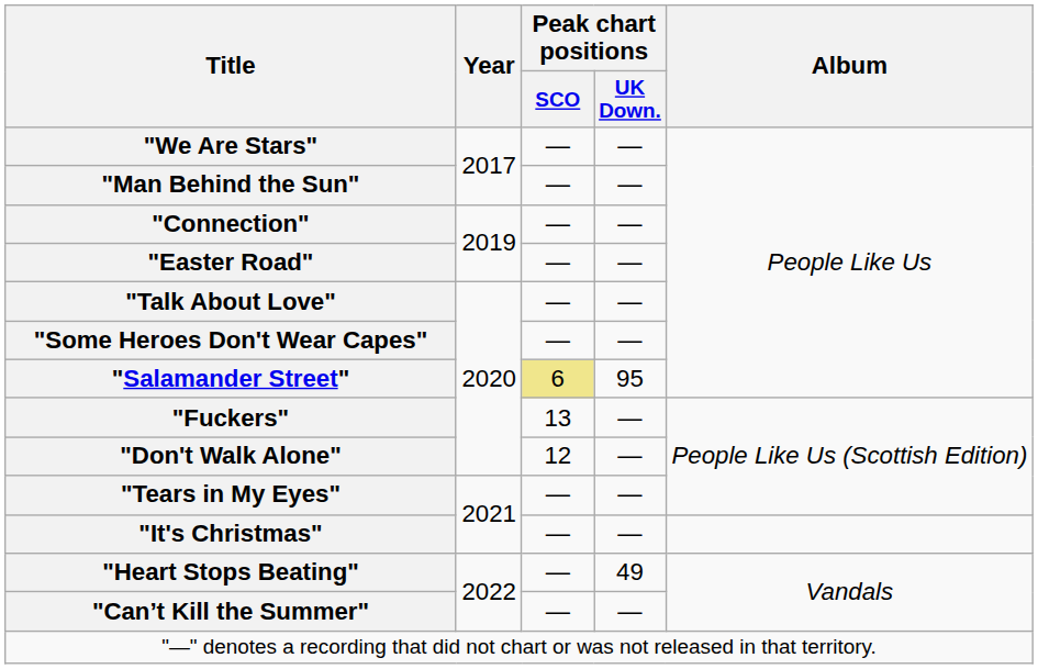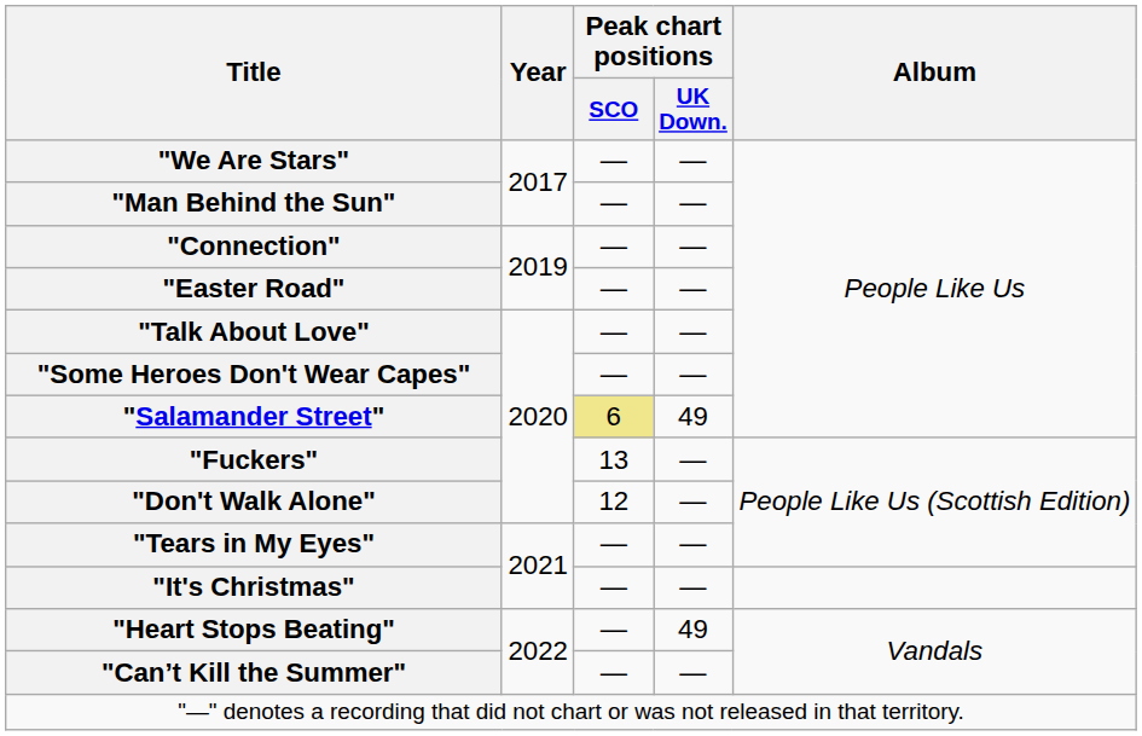"Salamander Street" | Peak chart positions / UK Down.: 95 -> 49
